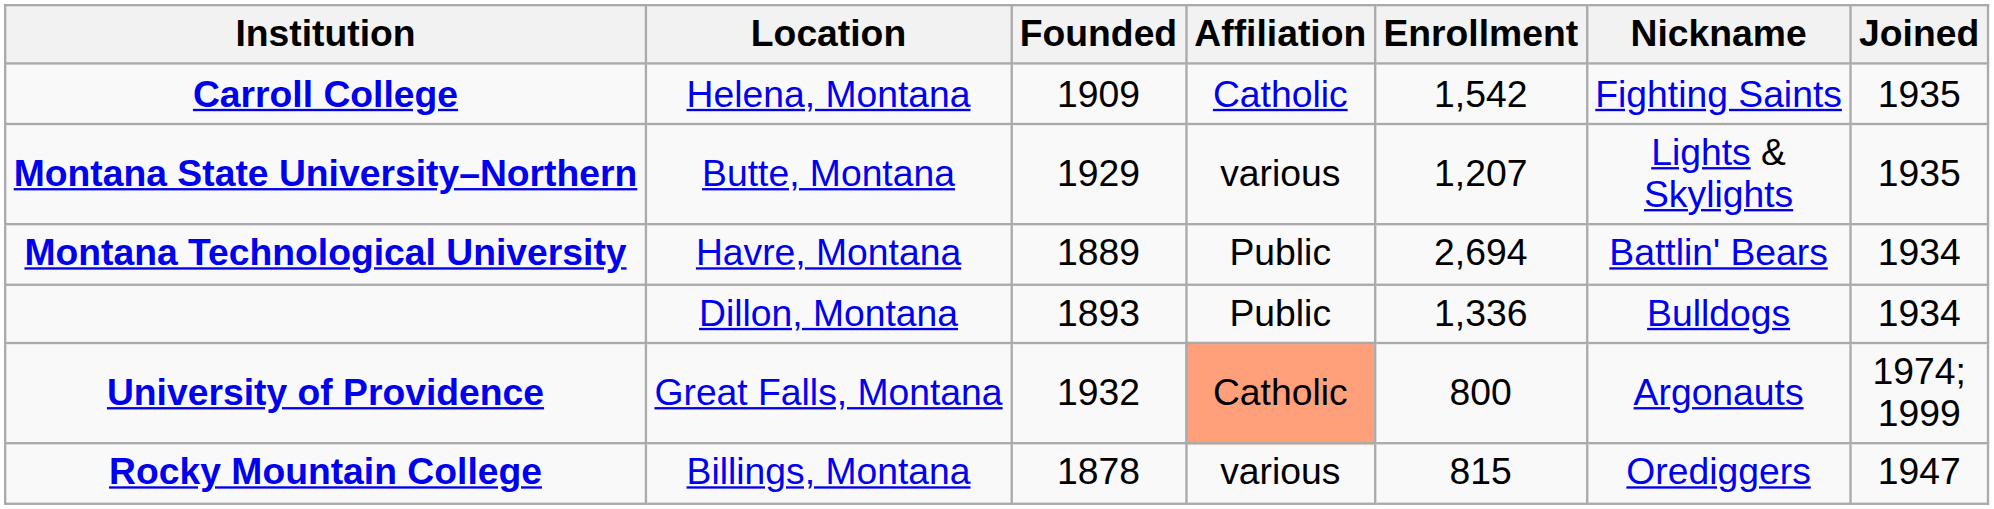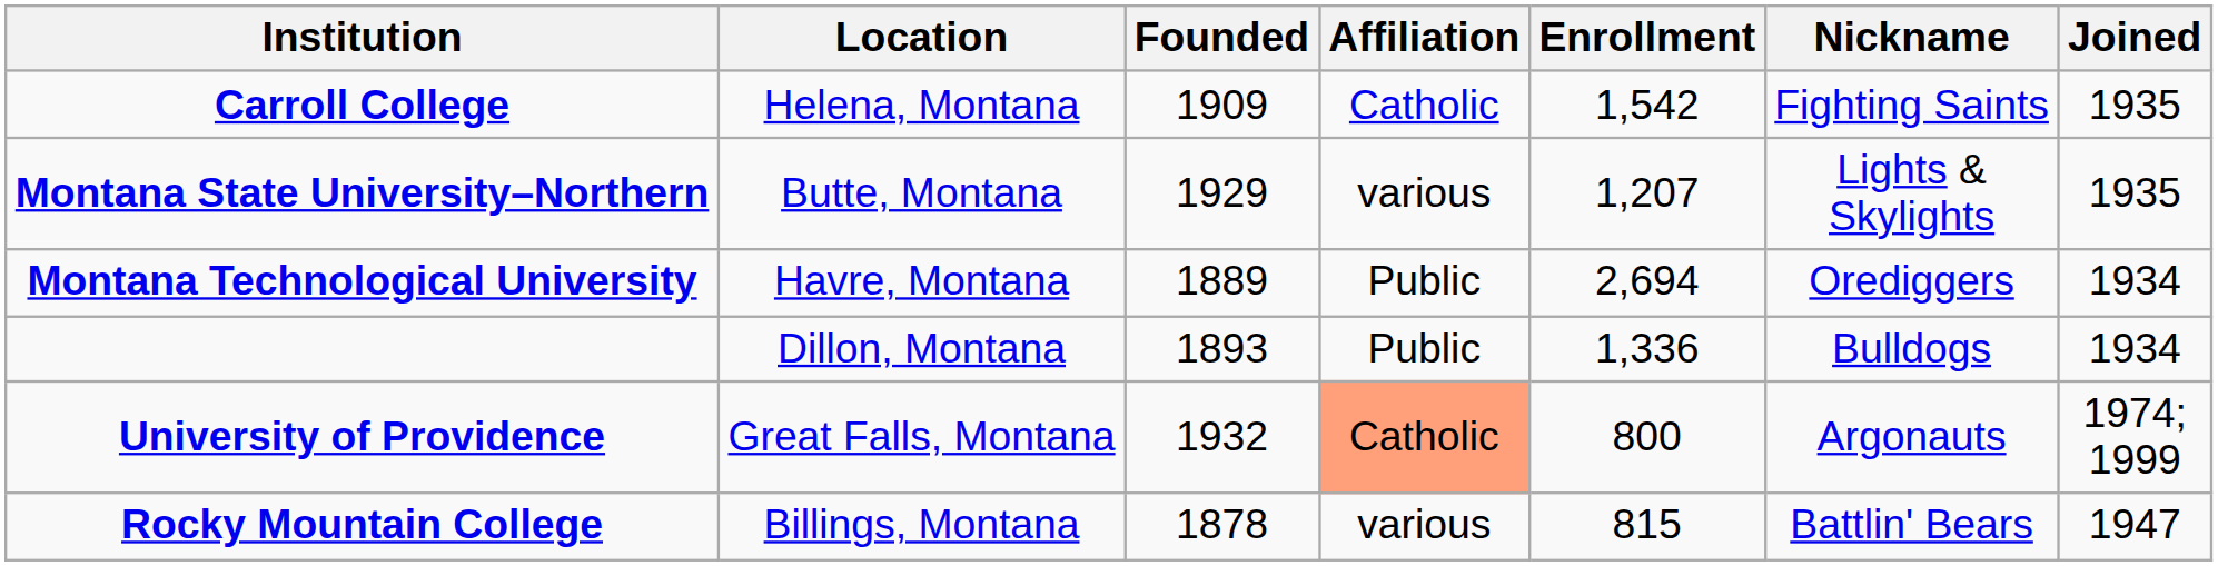Montana Technological University | Nickname: Battlin' Bears -> Orediggers
Rocky Mountain College | Nickname: Orediggers -> Battlin' Bears
